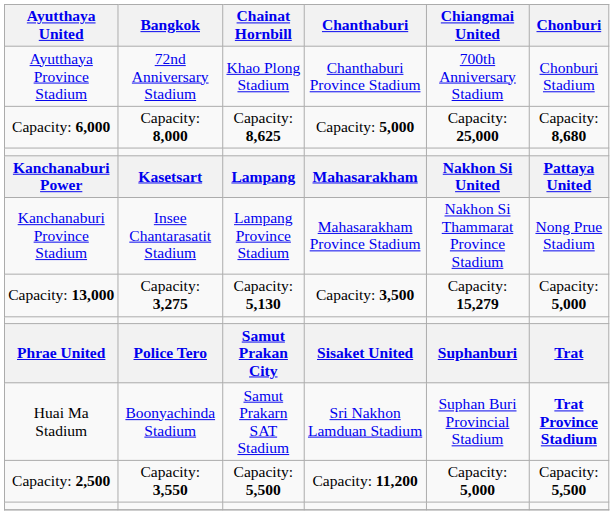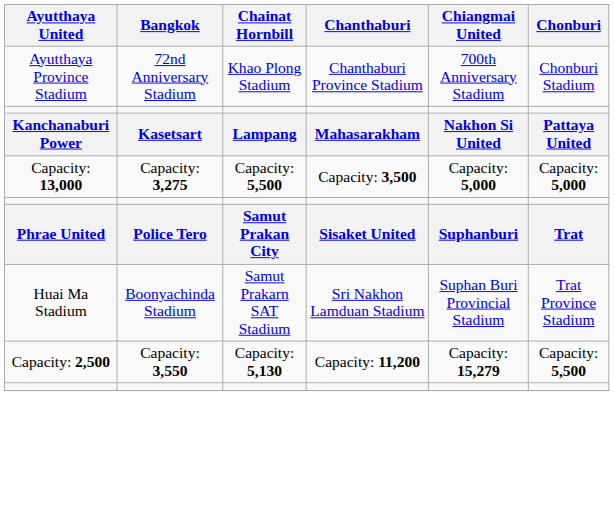- row: Capacity: 6,000 | Capacity: 8,000 | Capacity: 8,625 | Capacity: 5,000 | Capacity: 25,000 | Capacity: 8,680
- row: Kanchanaburi Province Stadium | Insee Chantarasatit Stadium | Lampang Province Stadium | Mahasarakham Province Stadium | Nakhon Si Thammarat Province Stadium | Nong Prue Stadium
Capacity: 13,000 | Chainat Hornbill: Capacity: 5,130 -> Capacity: 5,500
Capacity: 13,000 | Chiangmai United: Capacity: 15,279 -> Capacity: 5,000
Huai Ma Stadium | Chonburi: bold -> normal
Capacity: 2,500 | Chainat Hornbill: Capacity: 5,500 -> Capacity: 5,130
Capacity: 2,500 | Chiangmai United: Capacity: 5,000 -> Capacity: 15,279
